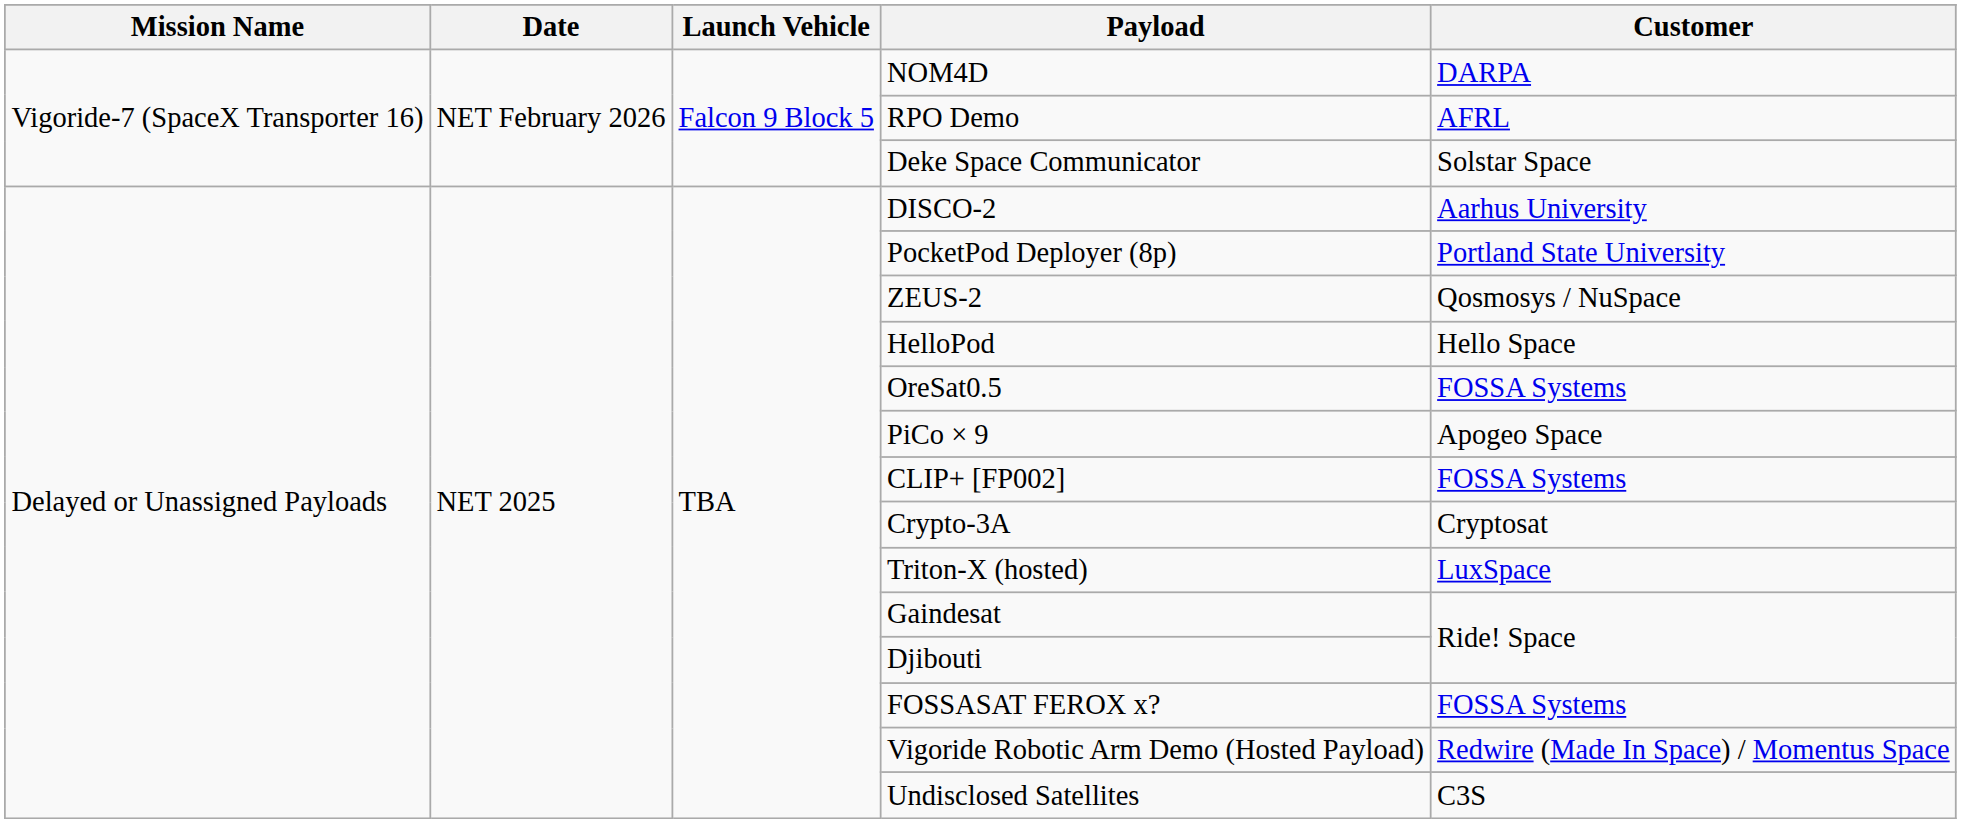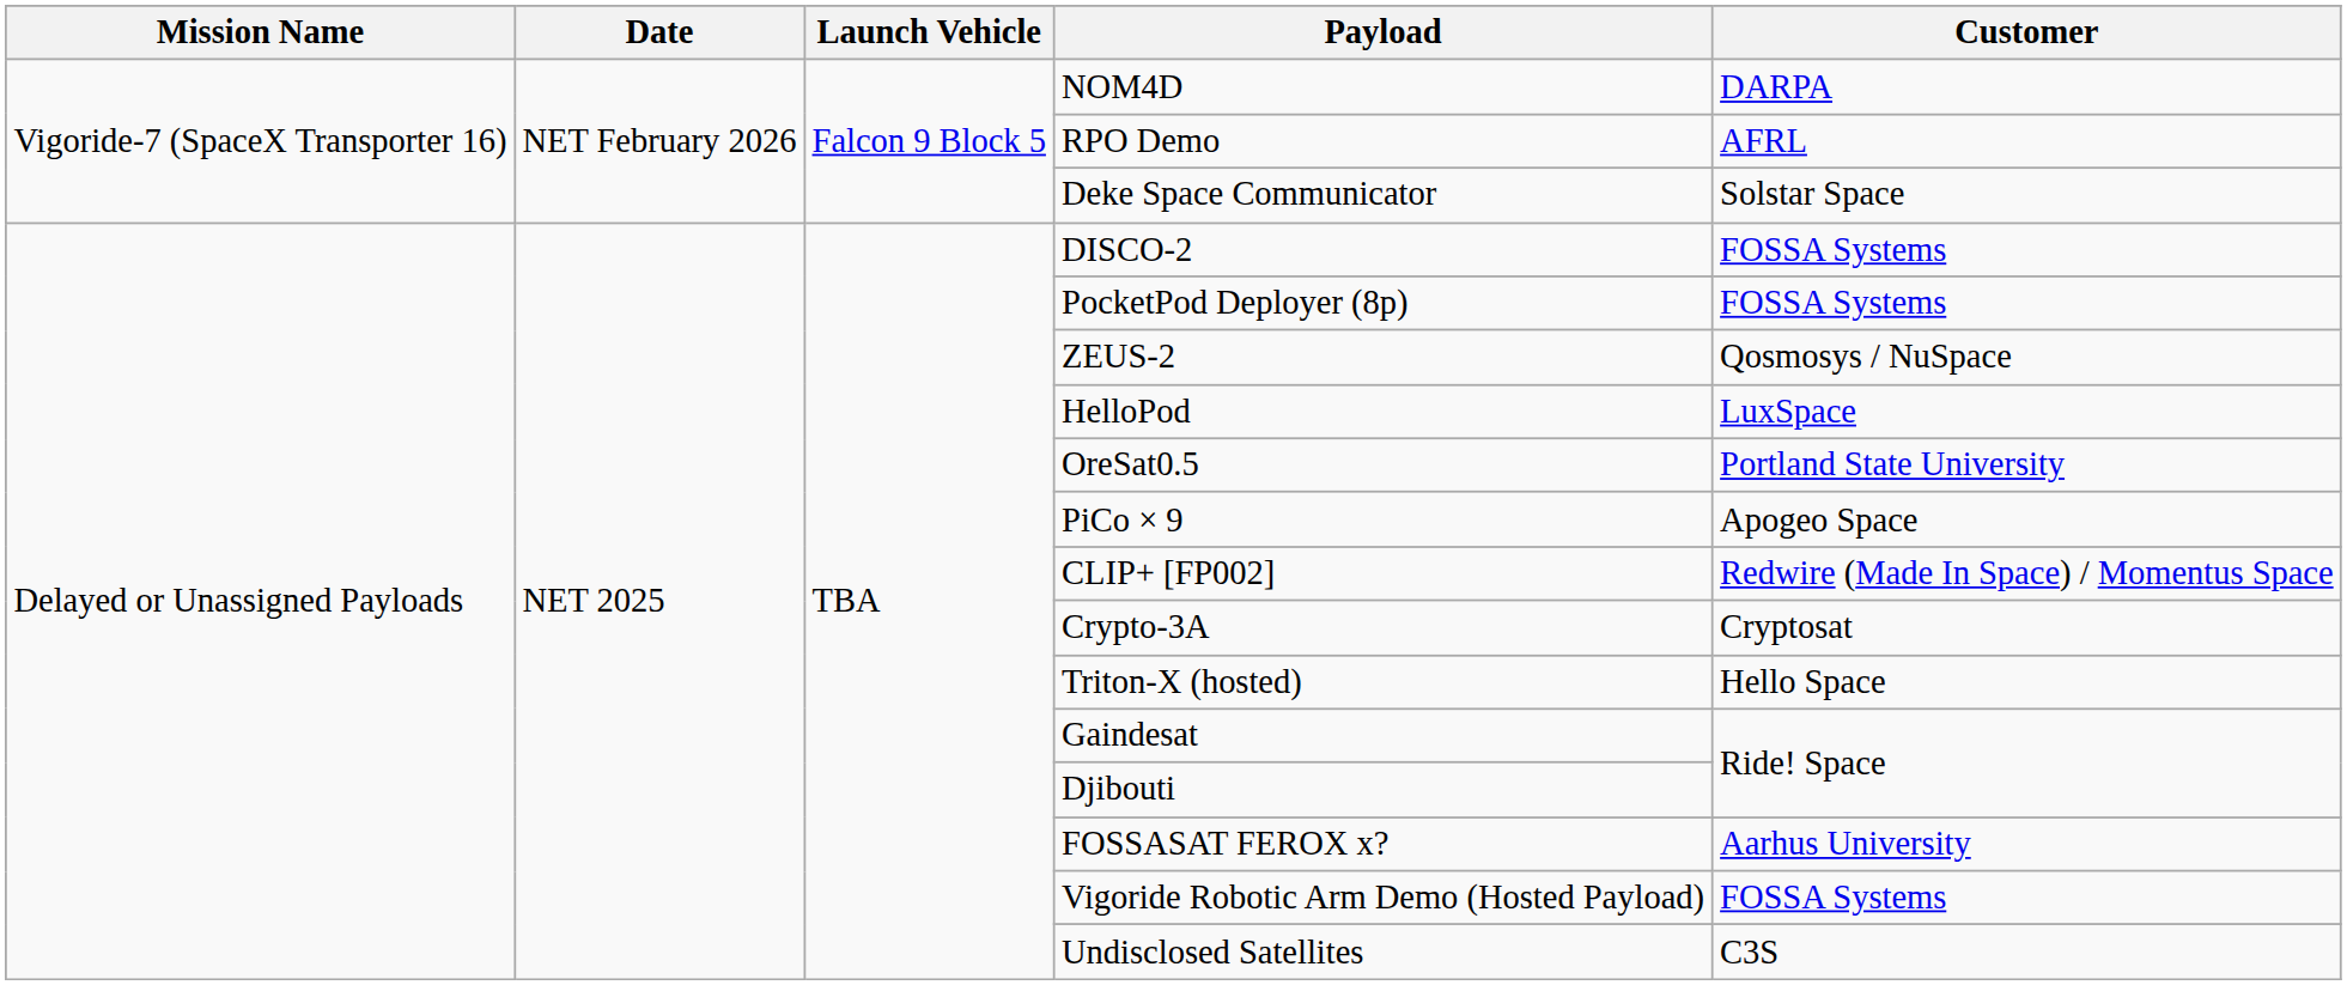DISCO-2 | Customer: Aarhus University -> FOSSA Systems
PocketPod Deployer (8p) | Customer: Portland State University -> FOSSA Systems
HelloPod | Customer: Hello Space -> LuxSpace
OreSat0.5 | Customer: FOSSA Systems -> Portland State University
CLIP+ [FP002] | Customer: FOSSA Systems -> Redwire (Made In Space) / Momentus Space
Triton-X (hosted) | Customer: LuxSpace -> Hello Space
FOSSASAT FEROX x? | Customer: FOSSA Systems -> Aarhus University
Vigoride Robotic Arm Demo (Hosted Payload) | Customer: Redwire (Made In Space) / Momentus Space -> FOSSA Systems
